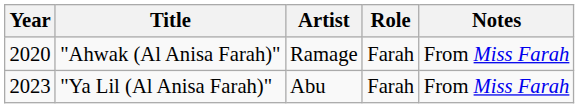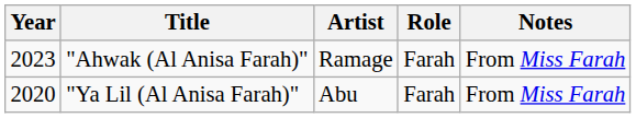"Ahwak (Al Anisa Farah)" | Year: 2020 -> 2023
"Ya Lil (Al Anisa Farah)" | Year: 2023 -> 2020
